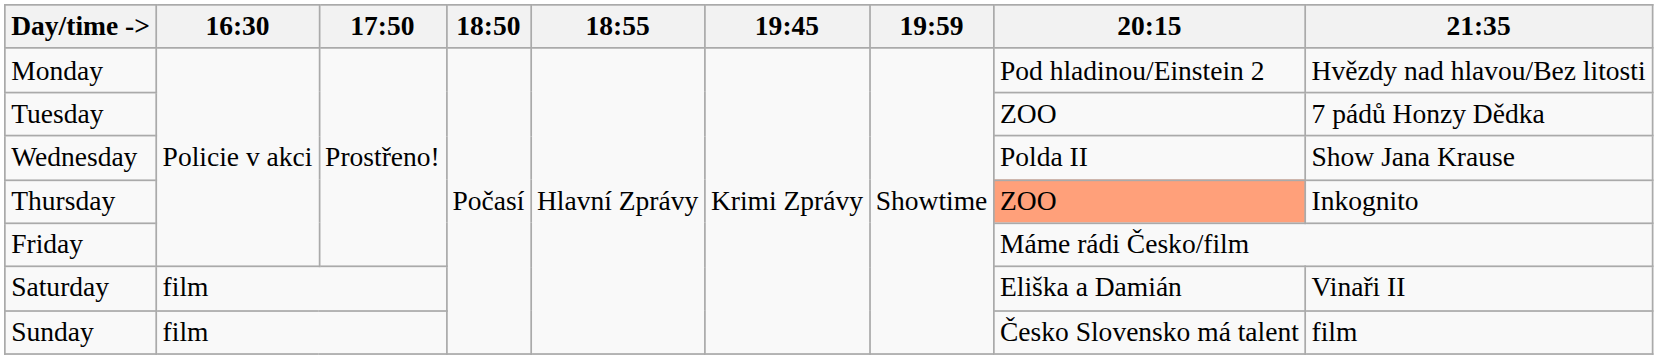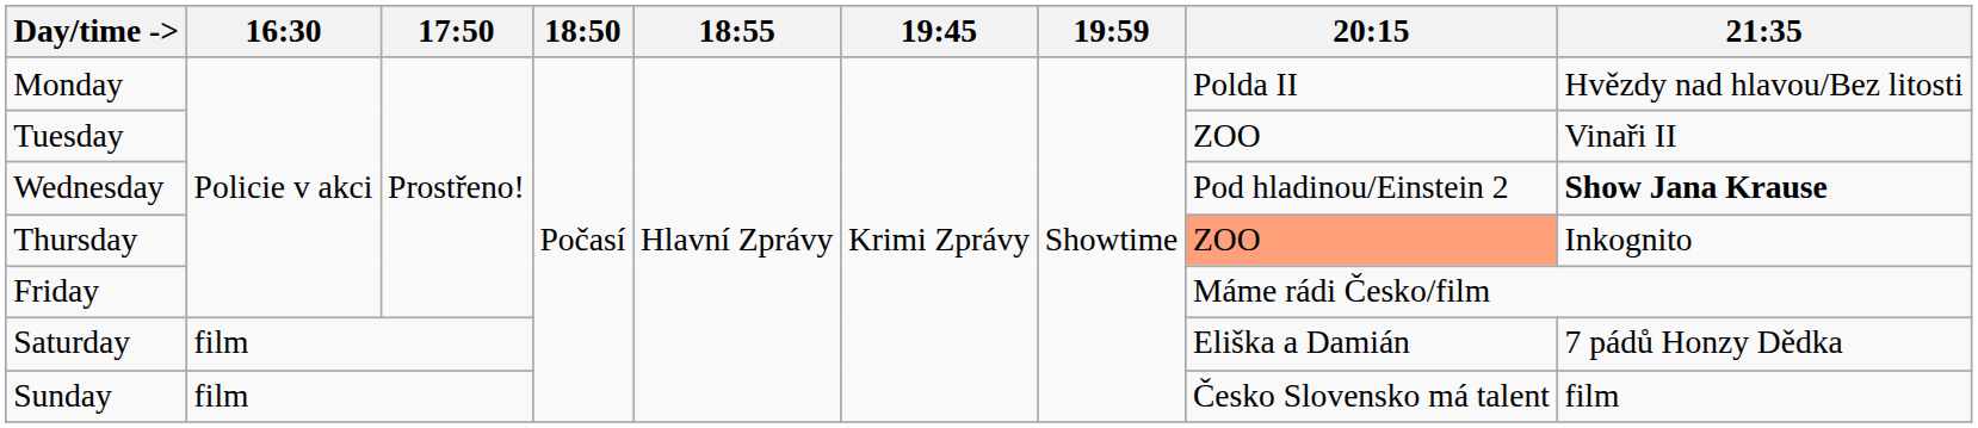Monday | 20:15: Pod hladinou/Einstein 2 -> Polda II
Tuesday | 21:35: 7 pádů Honzy Dědka -> Vinaři II
Wednesday | 20:15: Polda II -> Pod hladinou/Einstein 2
Wednesday | 21:35: normal -> bold
Saturday | 21:35: Vinaři II -> 7 pádů Honzy Dědka
